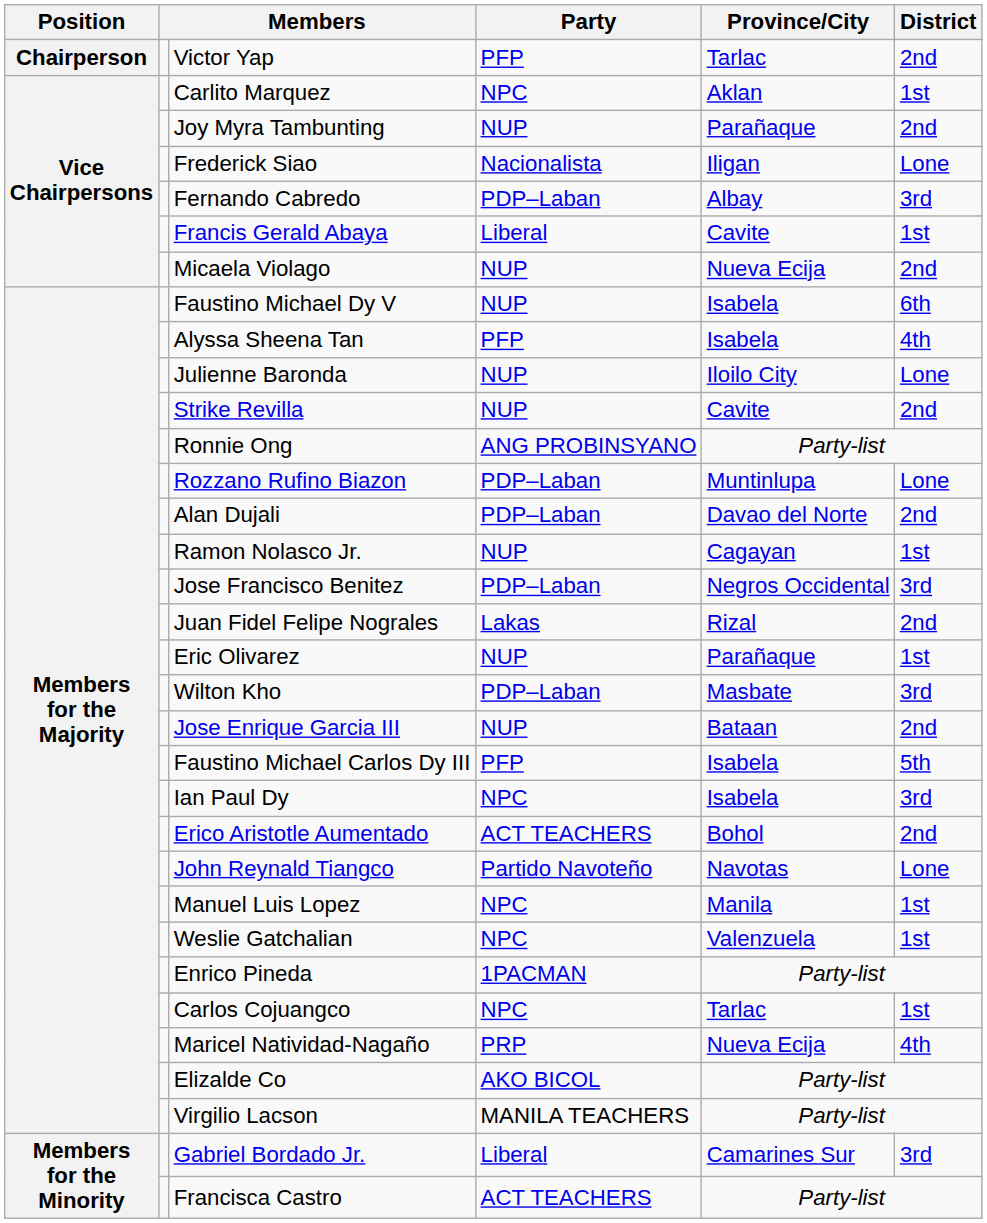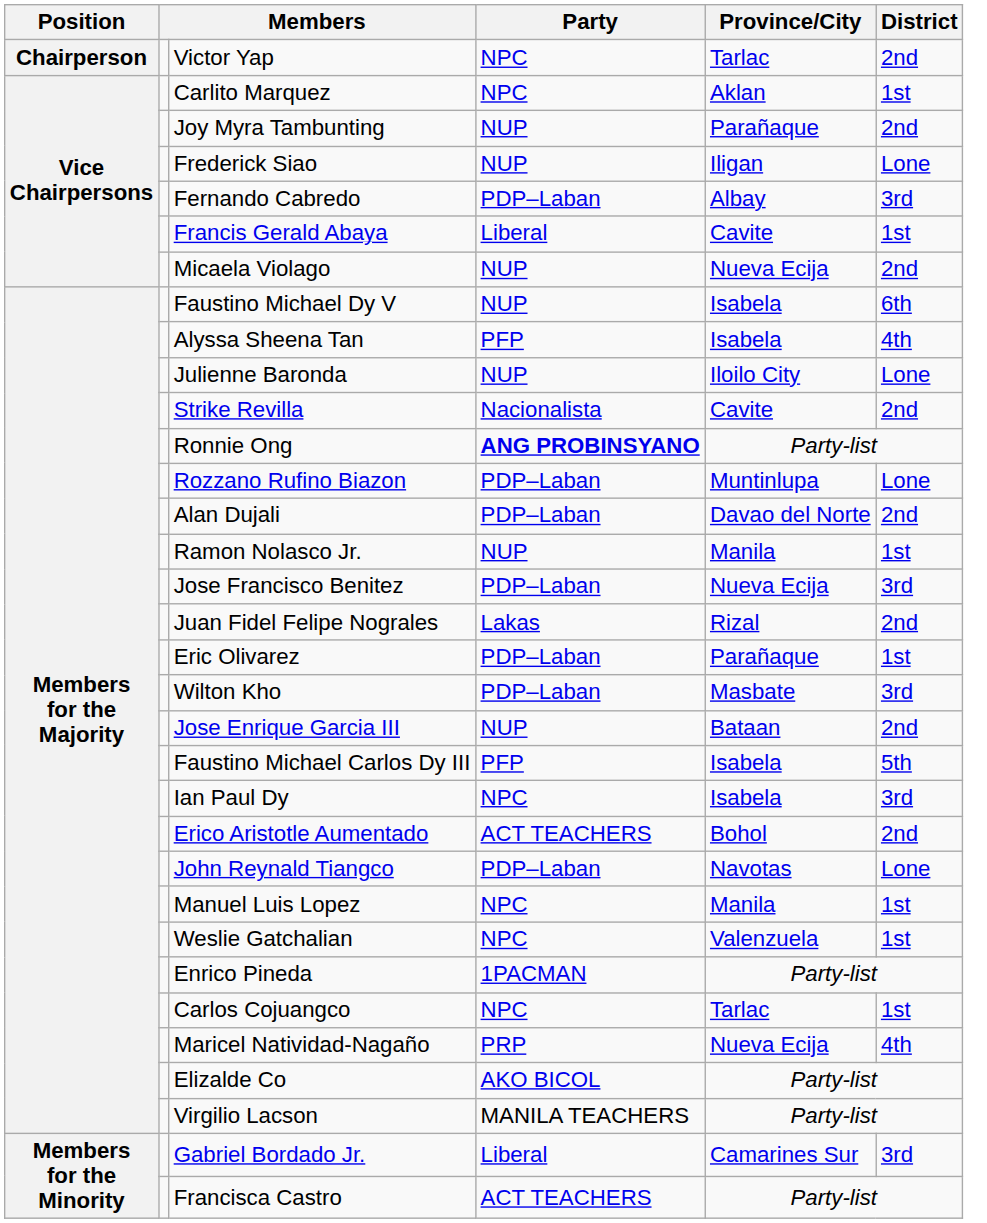Victor Yap | Party: PFP -> NPC
Frederick Siao | Party: Nacionalista -> NUP
Strike Revilla | Party: NUP -> Nacionalista
Ronnie Ong | Party: normal -> bold
Ramon Nolasco Jr. | Province/City: Cagayan -> Manila
Jose Francisco Benitez | Province/City: Negros Occidental -> Nueva Ecija
Eric Olivarez | Party: NUP -> PDP–Laban
John Reynald Tiangco | Party: Partido Navoteño -> PDP–Laban
